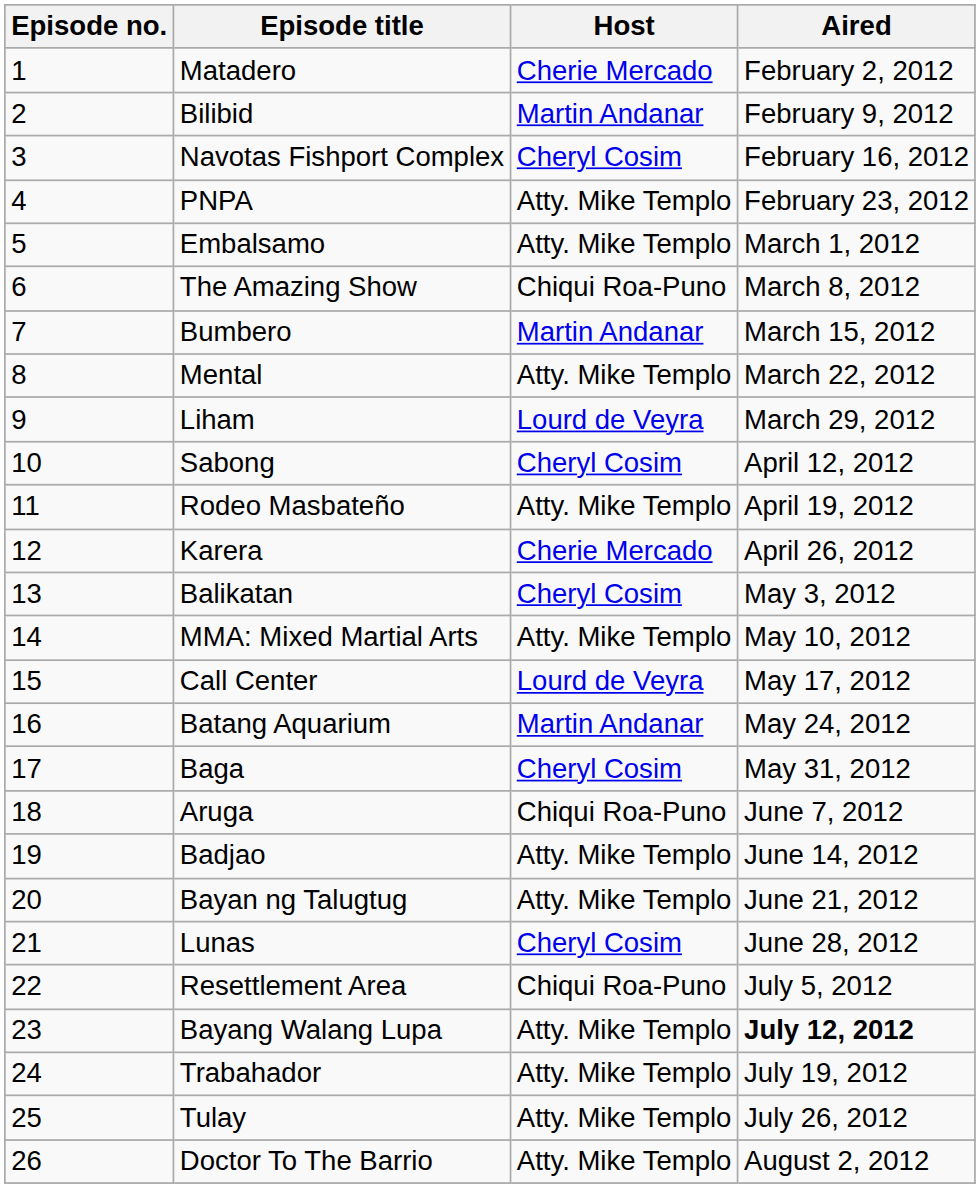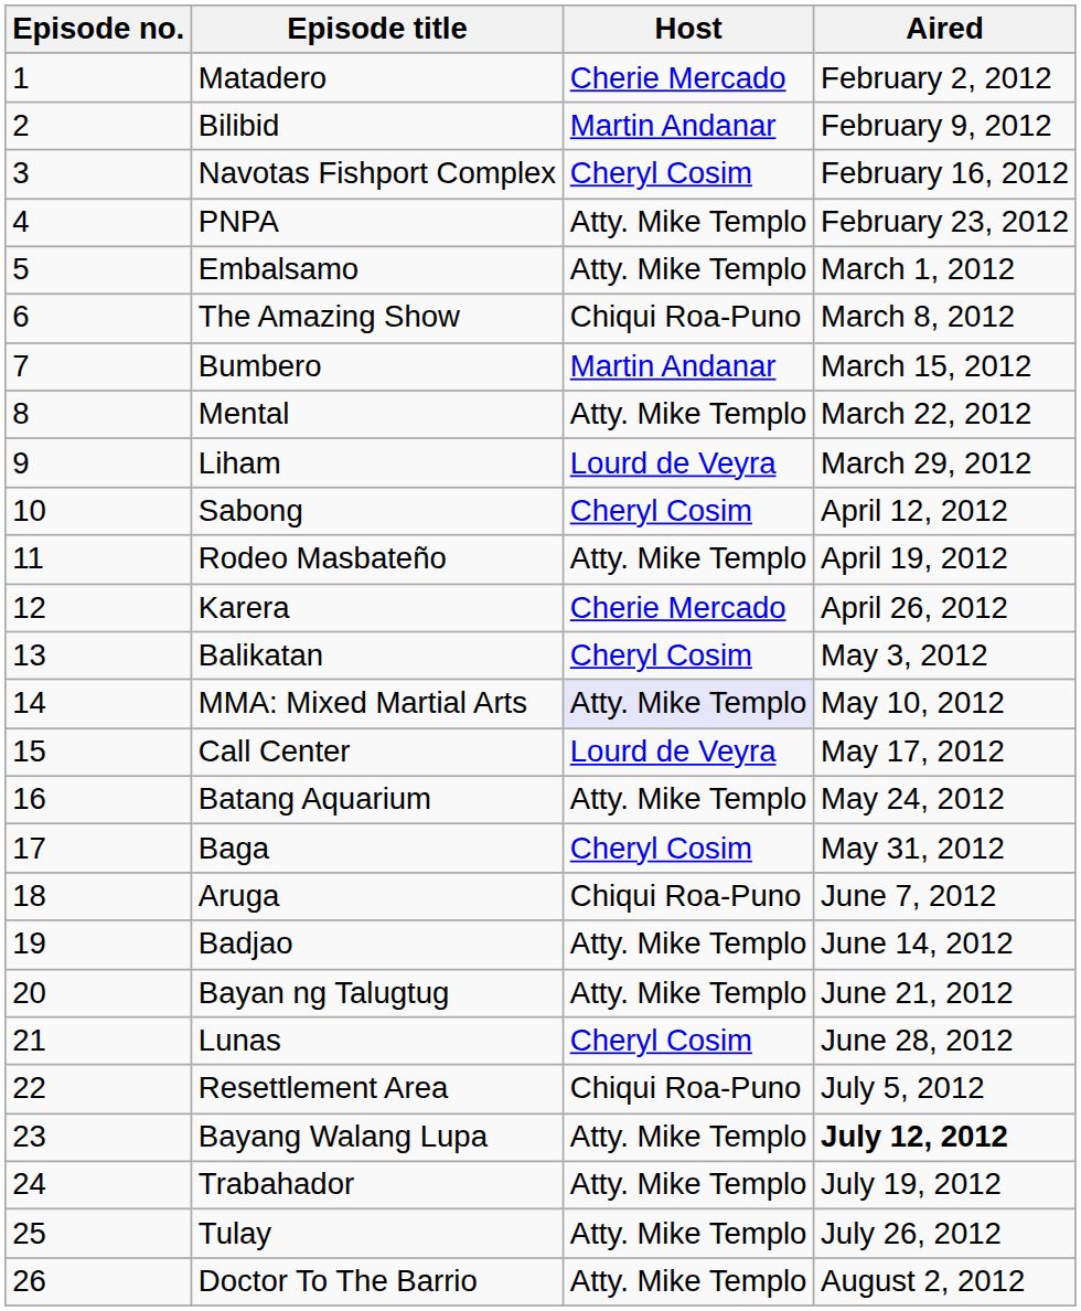MMA: Mixed Martial Arts | Host: no background -> lavender background
Batang Aquarium | Host: Martin Andanar -> Atty. Mike Templo
